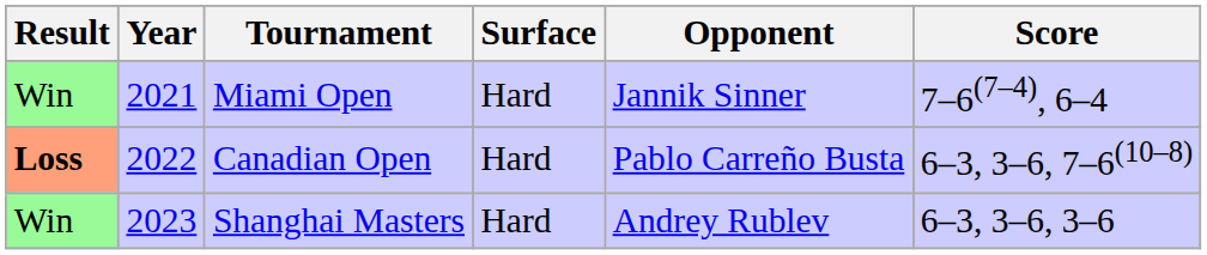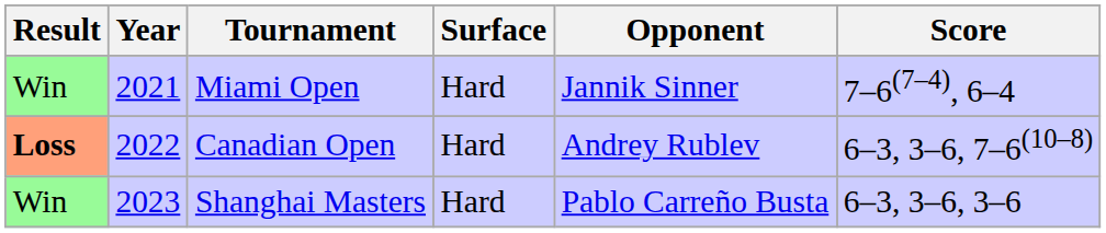Canadian Open | Opponent: Pablo Carreño Busta -> Andrey Rublev
Shanghai Masters | Opponent: Andrey Rublev -> Pablo Carreño Busta
